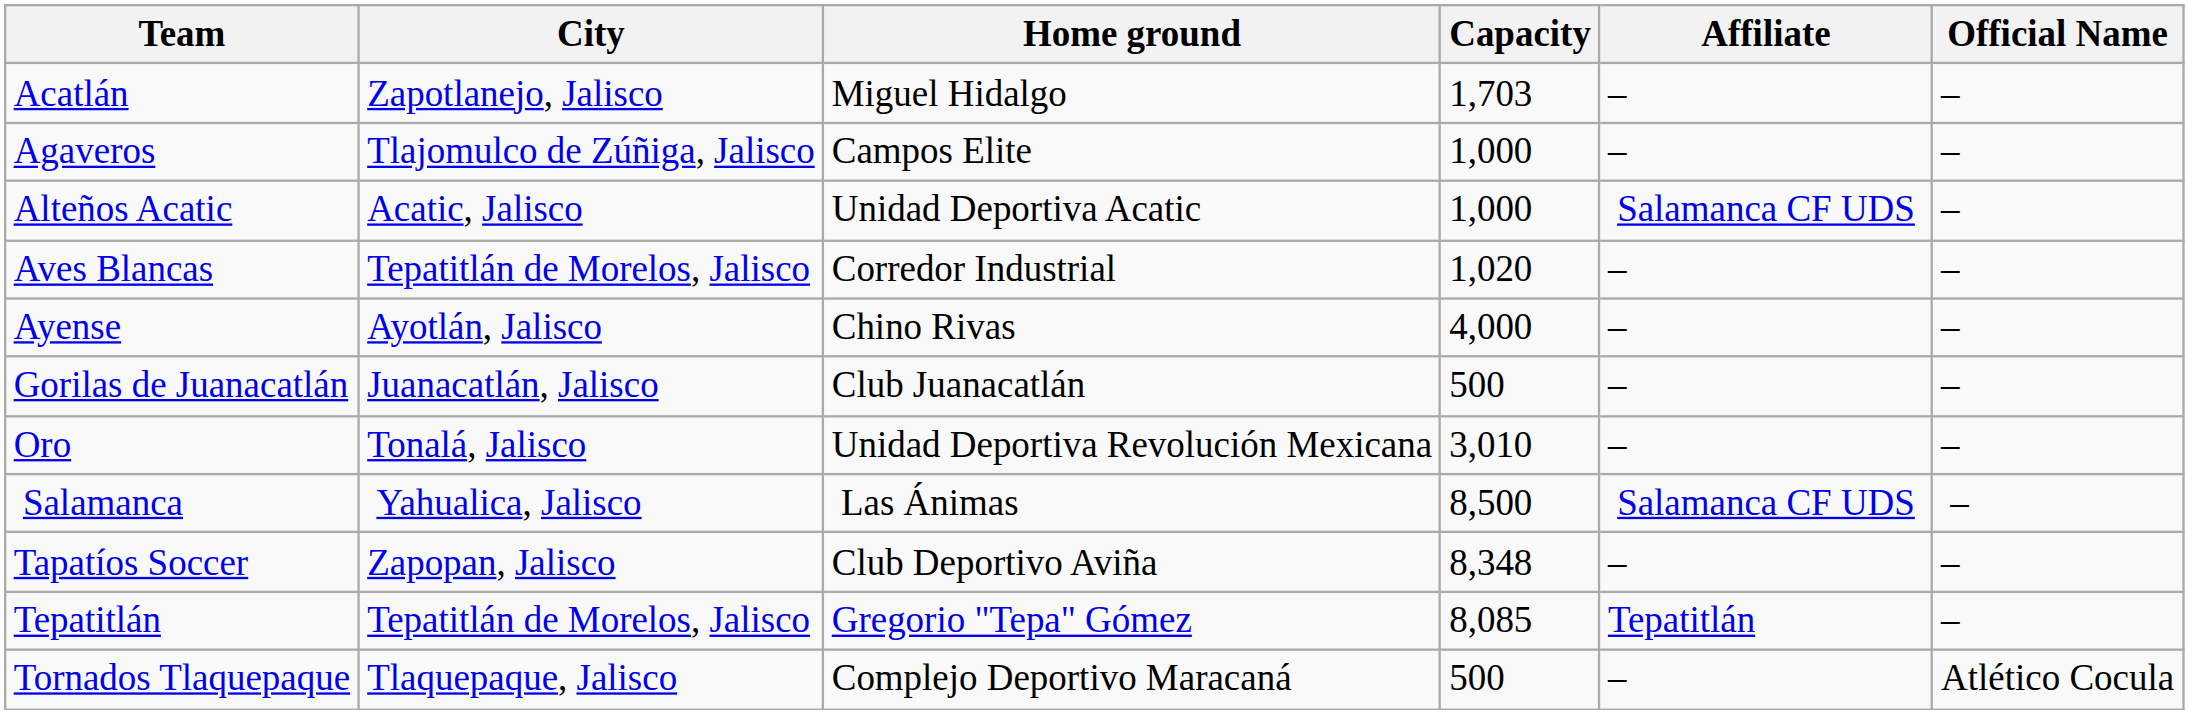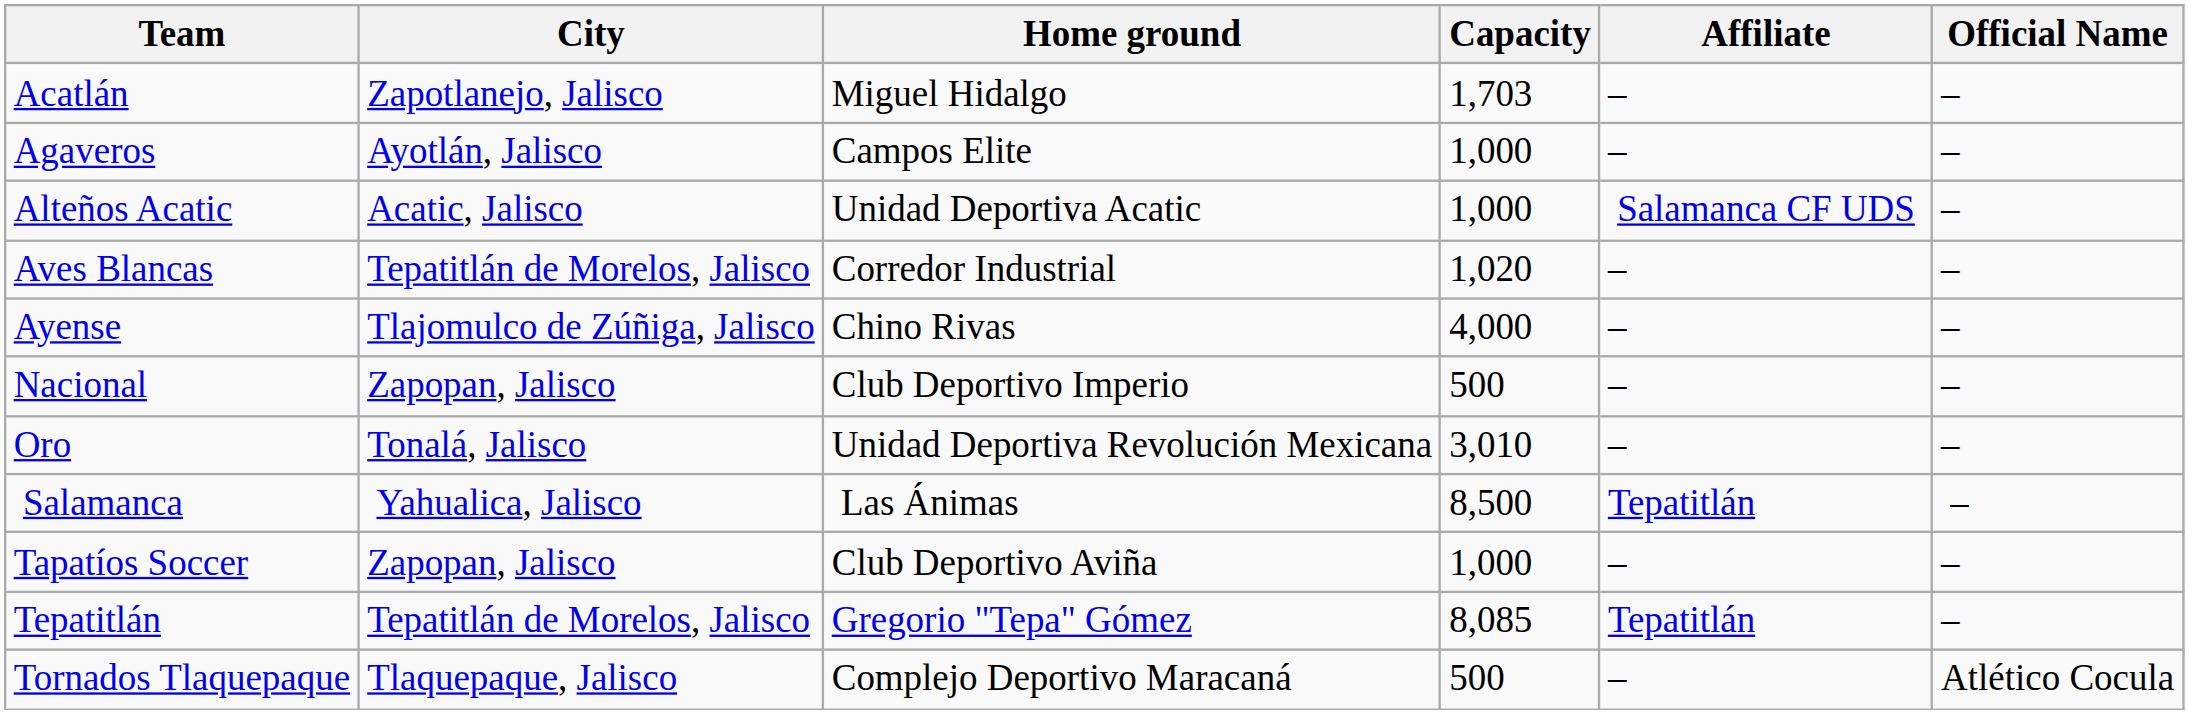Agaveros | City: Tlajomulco de Zúñiga, Jalisco -> Ayotlán, Jalisco
Ayense | City: Ayotlán, Jalisco -> Tlajomulco de Zúñiga, Jalisco
- row: Gorilas de Juanacatlán | Juanacatlán, Jalisco | Club Juanacatlán | 500 | – | –
+ row: Nacional | Zapopan, Jalisco | Club Deportivo Imperio | 500 | – | –
Salamanca | Affiliate: Salamanca CF UDS -> Tepatitlán
Tapatíos Soccer | Capacity: 8,348 -> 1,000
